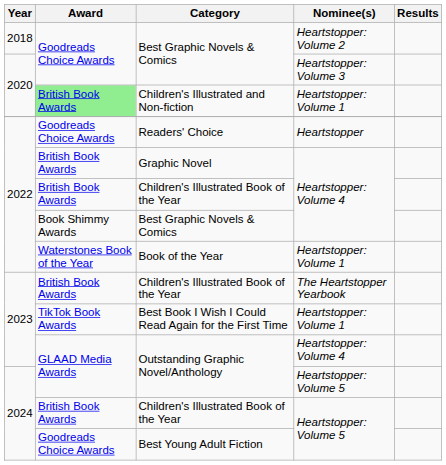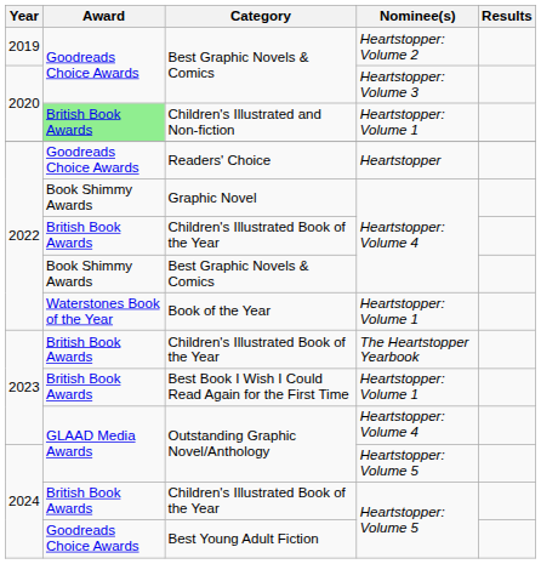Best Graphic Novels & Comics / Heartstopper: Volume 2 | Year: 2018 -> 2019
Graphic Novel | Award: British Book Awards -> Book Shimmy Awards
Best Book I Wish I Could Read Again for the First Time | Award: TikTok Book Awards -> British Book Awards
